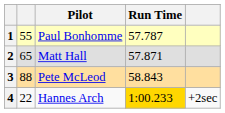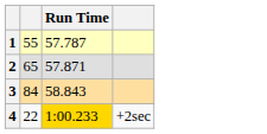- column: Pilot | Paul Bonhomme | Matt Hall | Pete McLeod | Hannes Arch
3 | column 2: 88 -> 84
